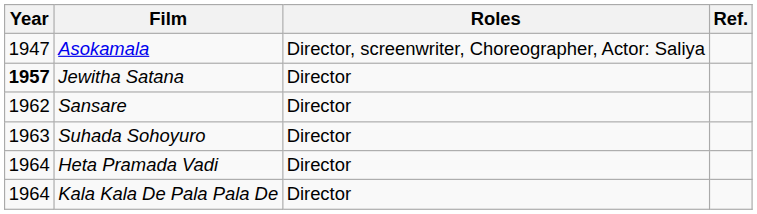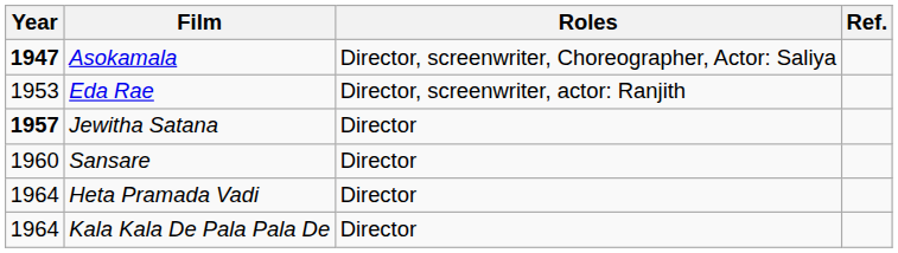Asokamala | Year: normal -> bold
+ row: 1953 | Eda Rae | Director, screenwriter, actor: Ranjith
Sansare | Year: 1962 -> 1960
- row: 1963 | Suhada Sohoyuro | Director
